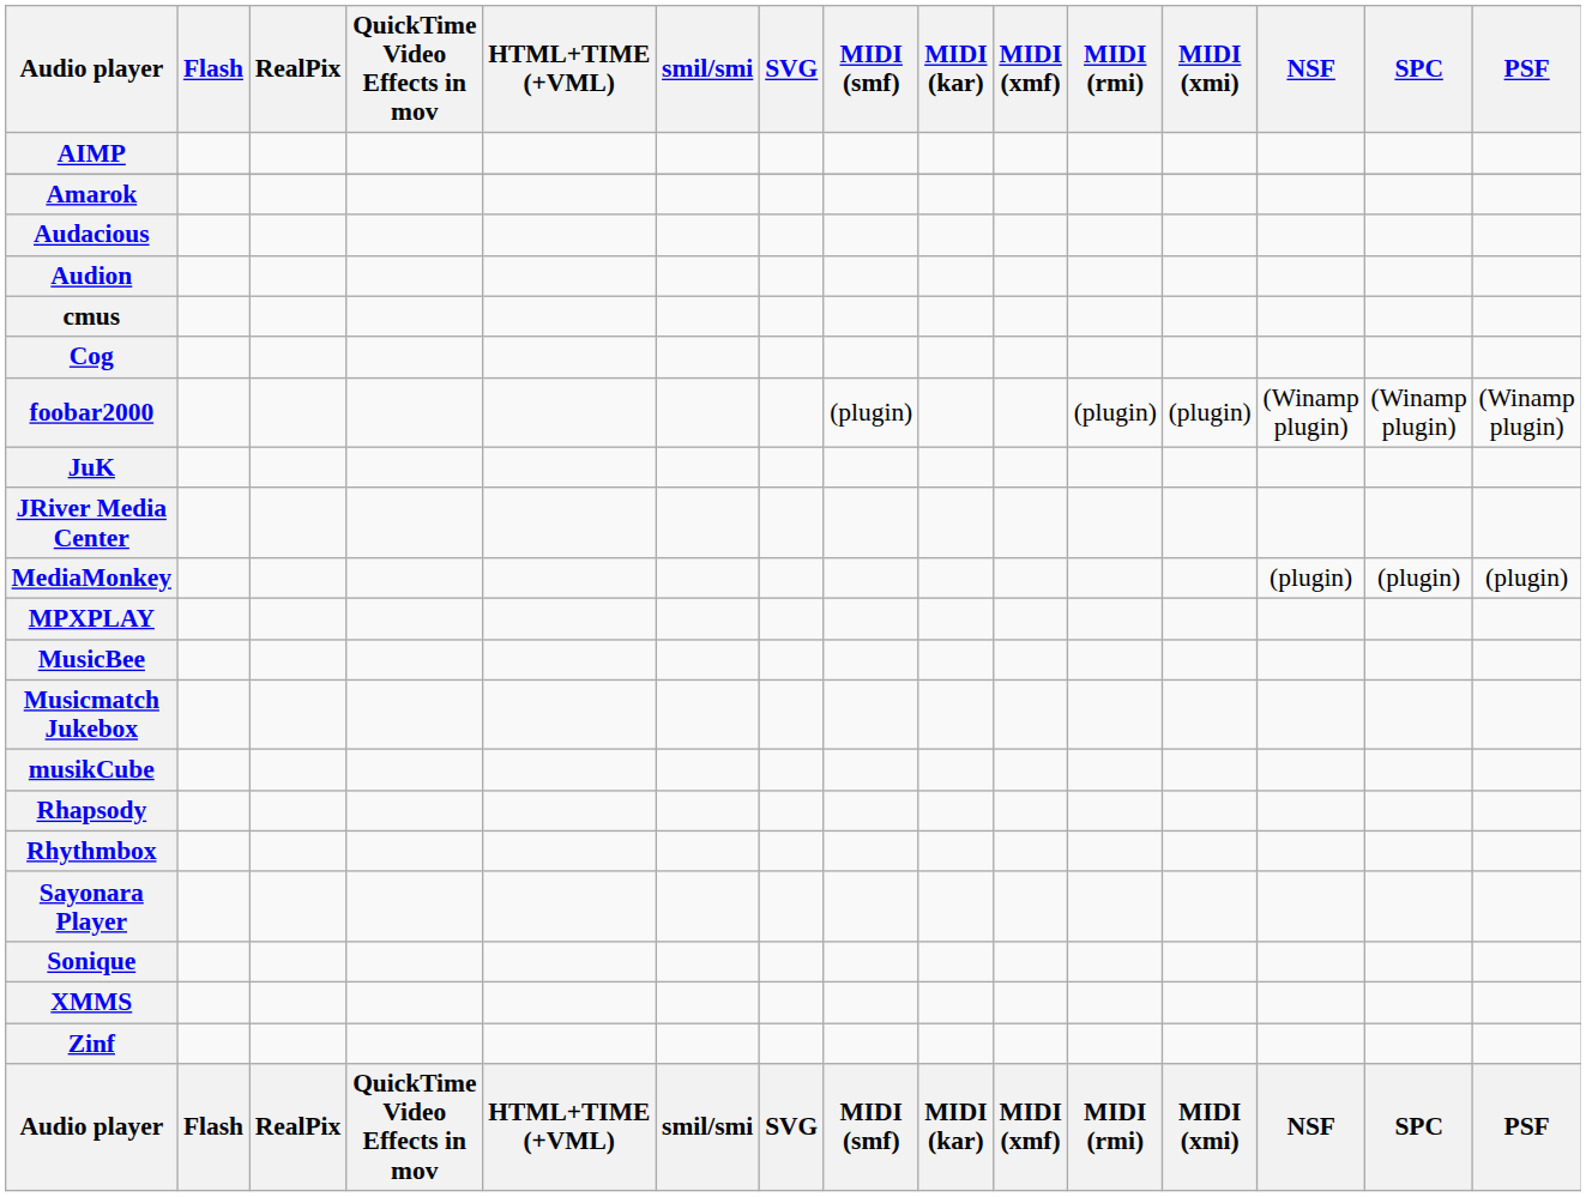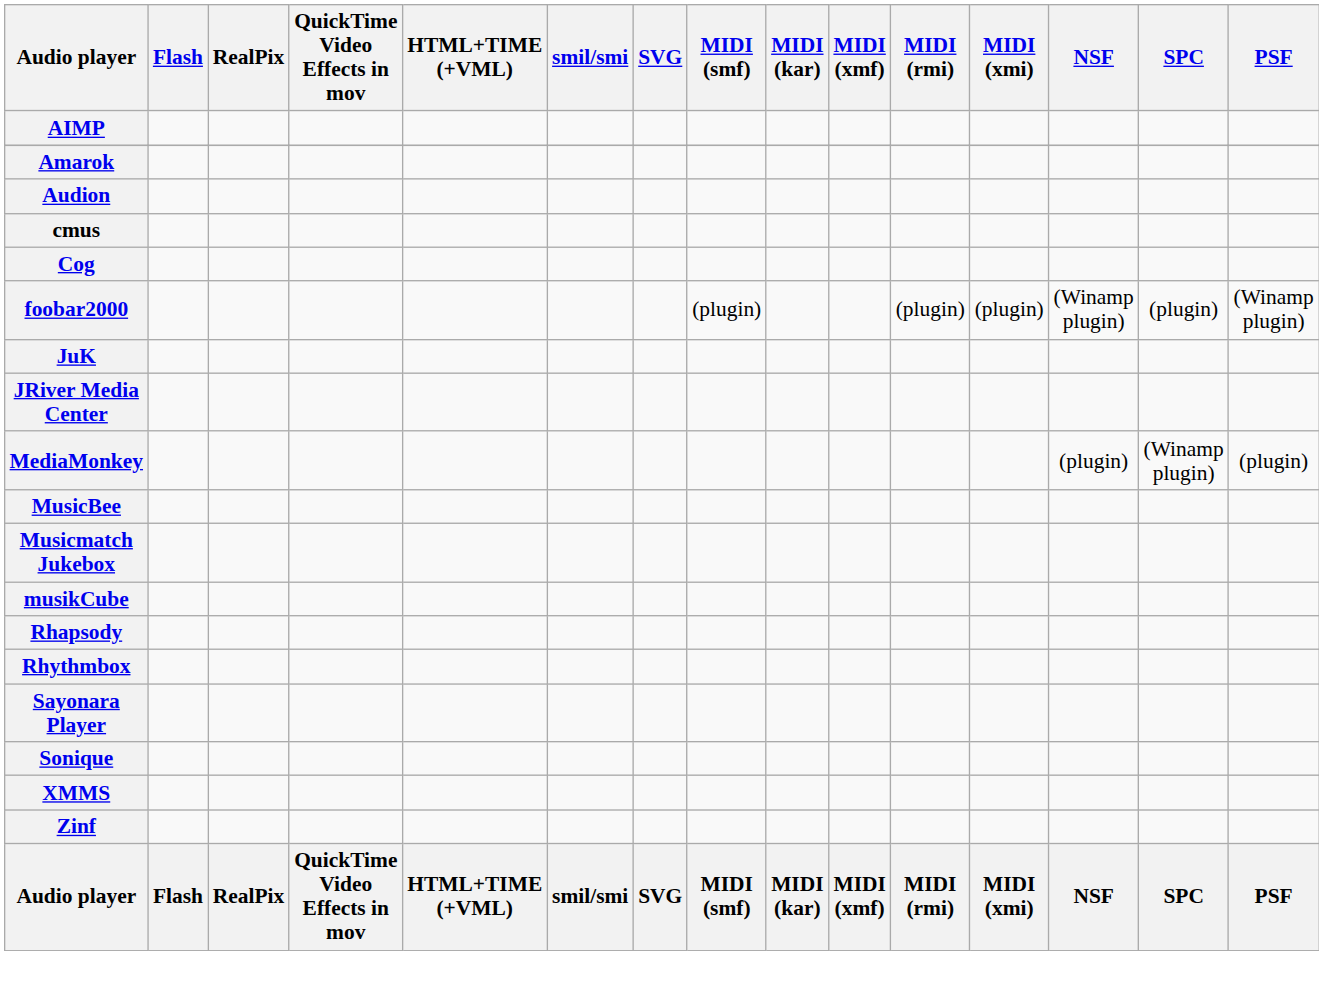- row: Audacious
foobar2000 | SPC: (Winamp plugin) -> (plugin)
MediaMonkey | SPC: (plugin) -> (Winamp plugin)
- row: MPXPLAY
